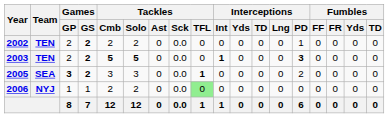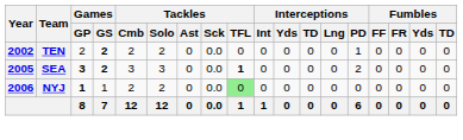- row: 2003 | TEN | 2 | 2 | 5 | 5 | 0 | 0.0 | 0 | 1 | 0 | 0 | 0 | 3 | 0 | 0 | 0 | 0
2006 | Games / GP: normal -> bold
